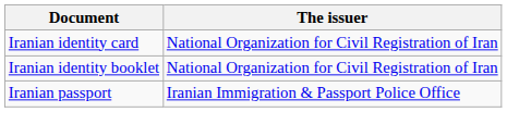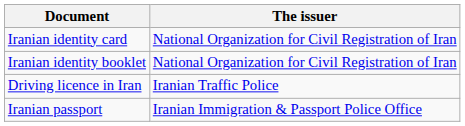+ row: Driving licence in Iran | Iranian Traffic Police
